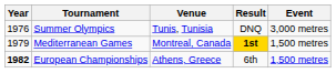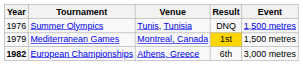Summer Olympics | Event: 3,000 metres -> 1,500 metres
Mediterranean Games | Result: bold -> normal
European Championships | Event: 1,500 metres -> 3,000 metres
